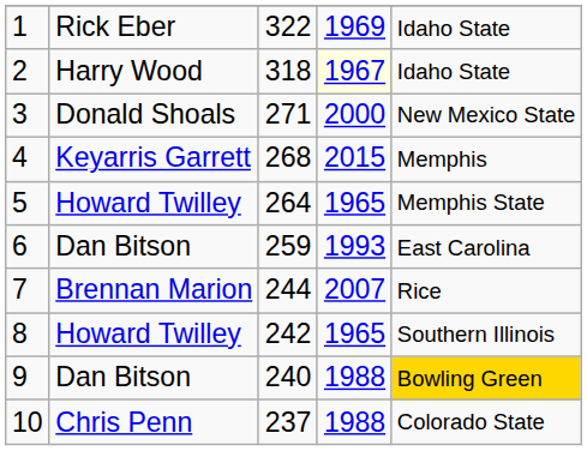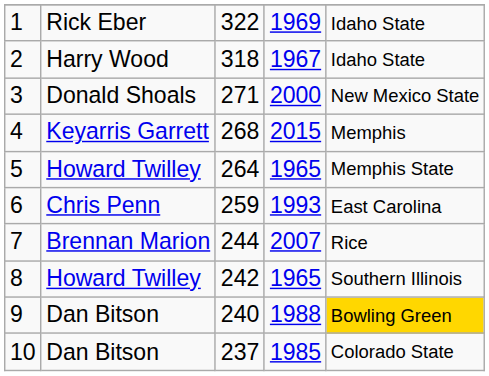2 | column 4: lightyellow background -> no background
6 | column 2: Dan Bitson -> Chris Penn
10 | column 2: Chris Penn -> Dan Bitson
10 | column 4: 1988 -> 1985
